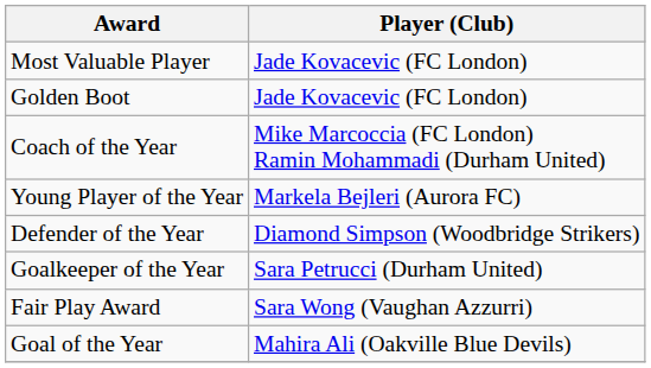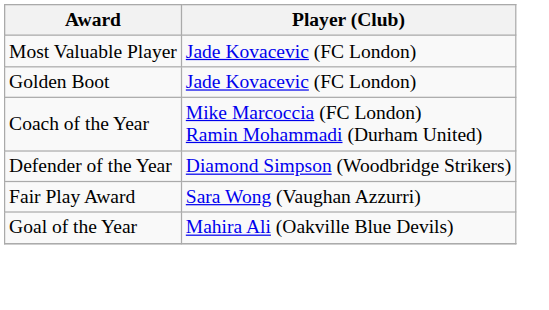- row: Young Player of the Year | Markela Bejleri (Aurora FC)
- row: Goalkeeper of the Year | Sara Petrucci (Durham United)
